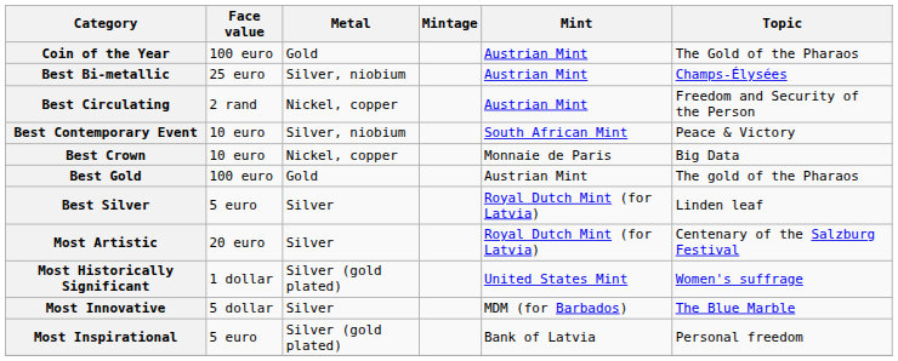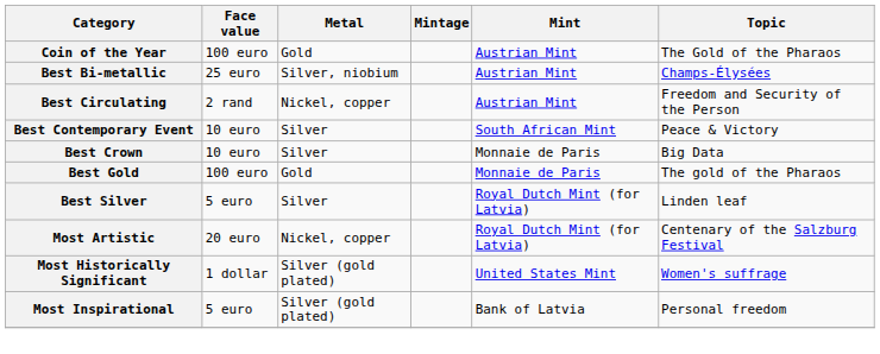Best Contemporary Event | Metal: Silver, niobium -> Silver
Best Crown | Metal: Nickel, copper -> Silver
Best Gold | Mint: Austrian Mint -> Monnaie de Paris
Most Artistic | Metal: Silver -> Nickel, copper
- row: Most Innovative | 5 dollar | Silver | MDM (for Barbados) | The Blue Marble
